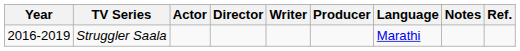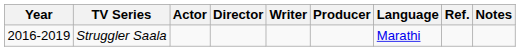columns swapped: Notes <-> Ref.
